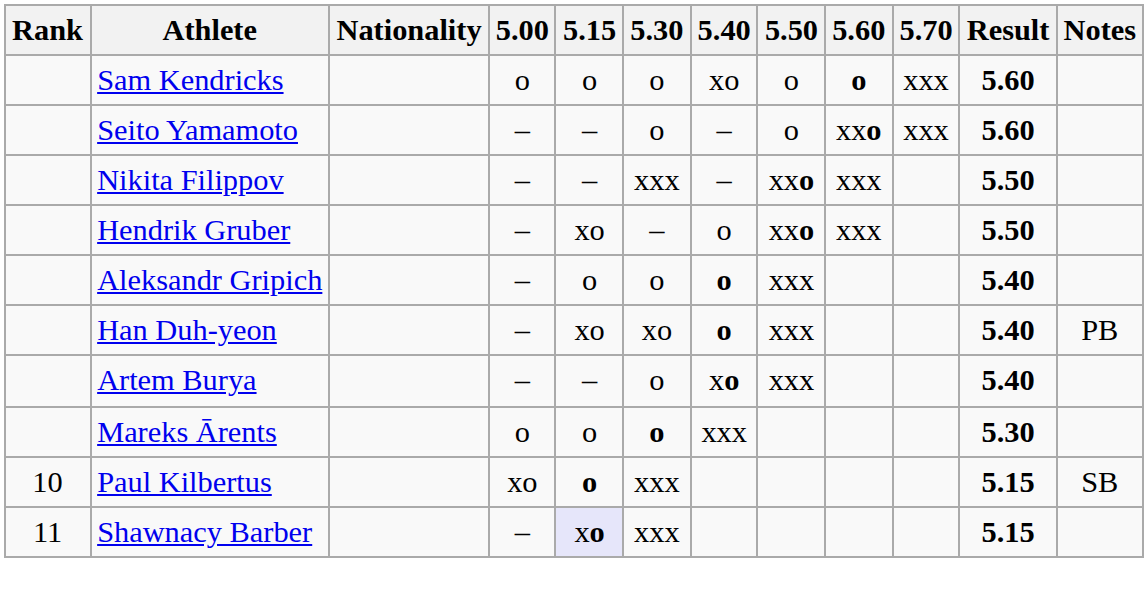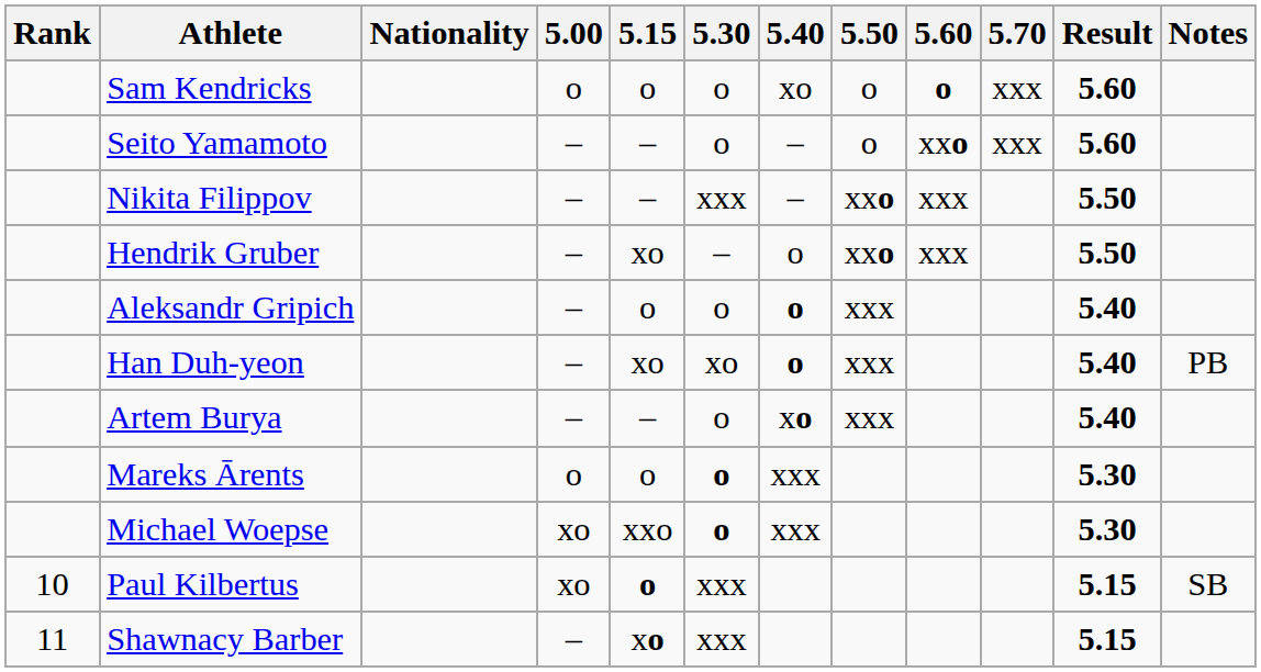+ row: Michael Woepse | xo | xxo | o | xxx | 5.30
Shawnacy Barber | 5.15: lavender background -> no background
